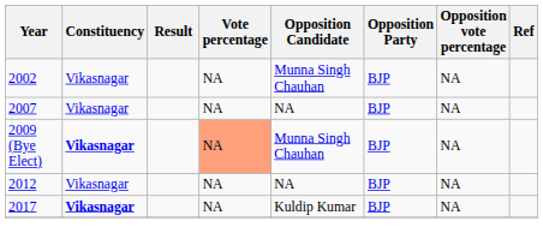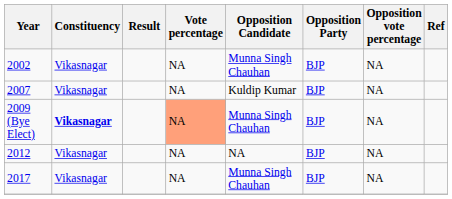2007 | Opposition Candidate: NA -> Kuldip Kumar
2017 | Constituency: bold -> normal
2017 | Opposition Candidate: Kuldip Kumar -> Munna Singh Chauhan
